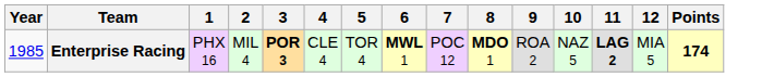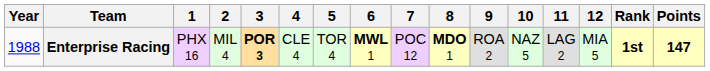+ column: Rank | 1st
Enterprise Racing | Year: 1985 -> 1988
Enterprise Racing | 11: bold -> normal
Enterprise Racing | Points: 174 -> 147
